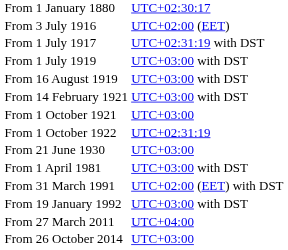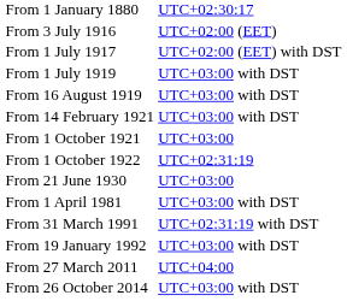From 1 July 1917 | column 2: UTC+02:31:19 with DST -> UTC+02:00 (EET) with DST
From 31 March 1991 | column 2: UTC+02:00 (EET) with DST -> UTC+02:31:19 with DST
From 26 October 2014 | column 2: UTC+03:00 -> UTC+03:00 with DST
